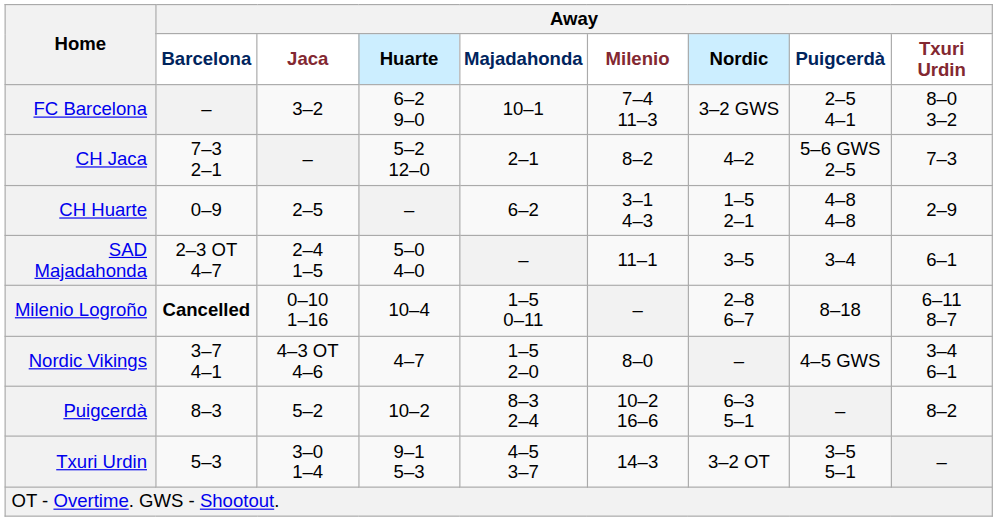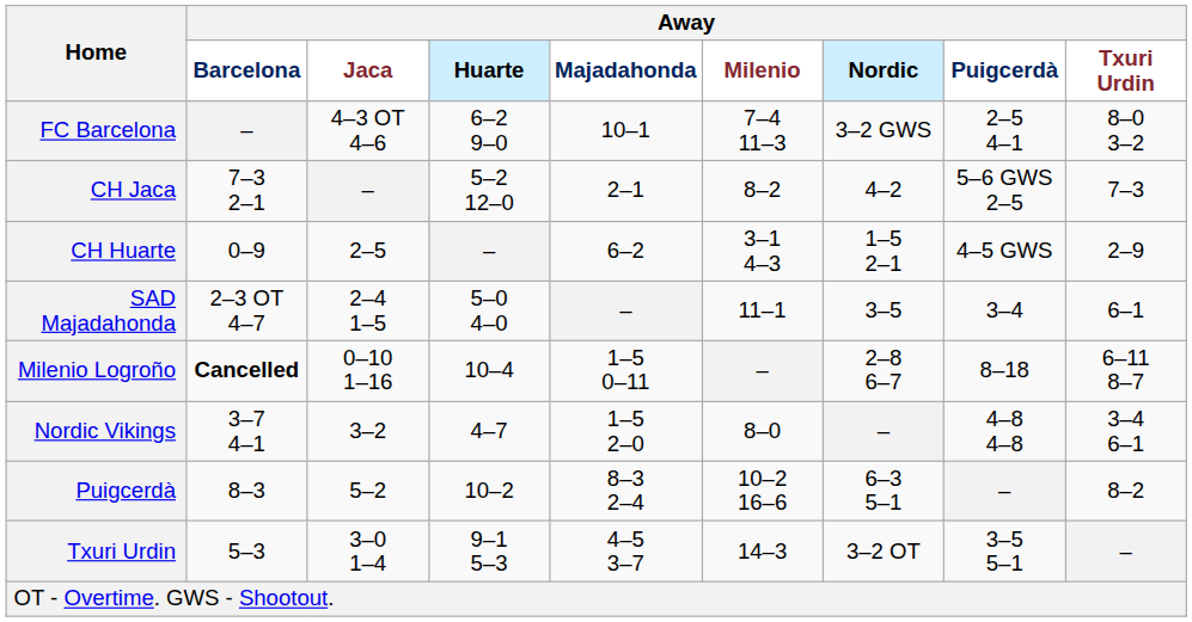FC Barcelona | Away / Jaca: 3–2 -> 4–3 OT 4–6
CH Huarte | Away / Puigcerdà: 4–8 4–8 -> 4–5 GWS
Nordic Vikings | Away / Jaca: 4–3 OT 4–6 -> 3–2
Nordic Vikings | Away / Puigcerdà: 4–5 GWS -> 4–8 4–8
